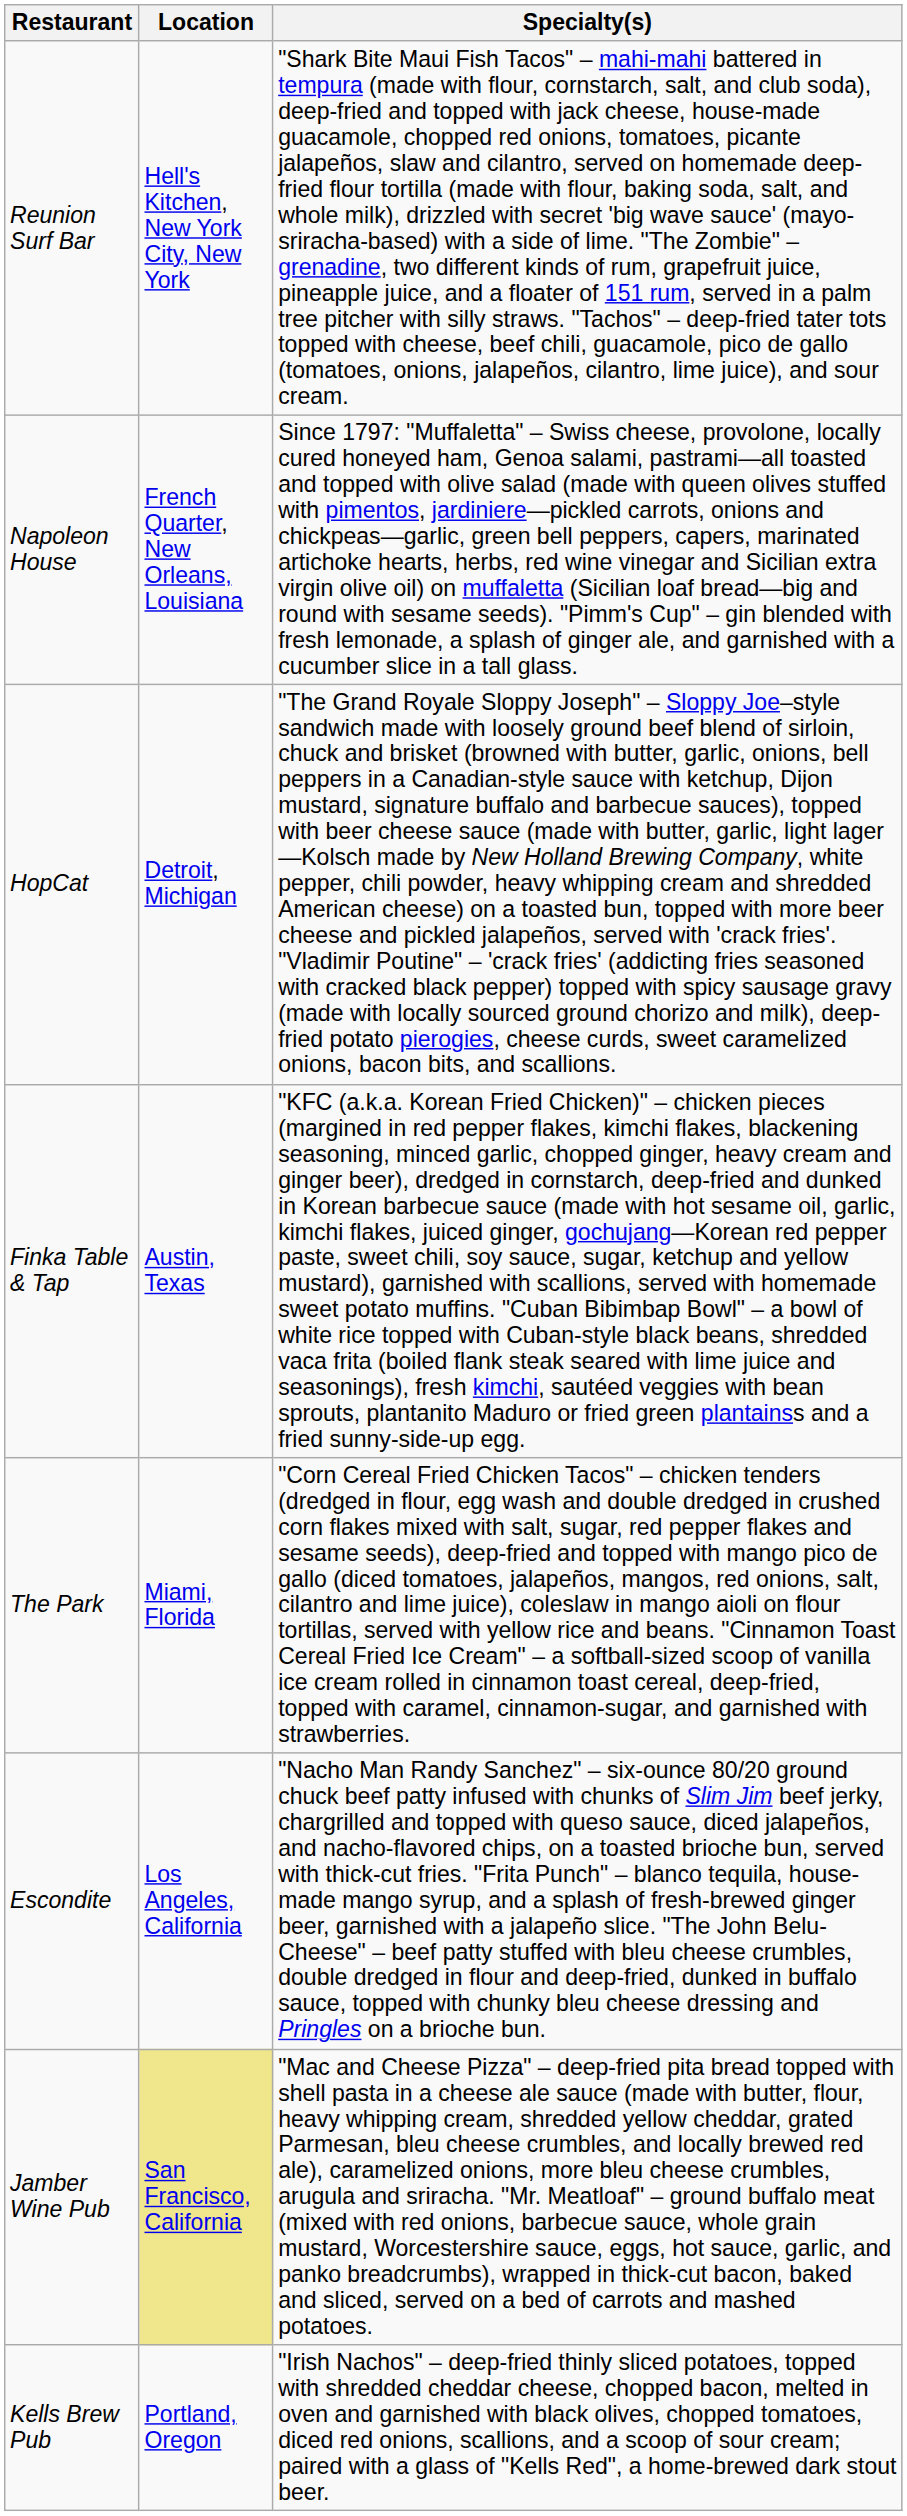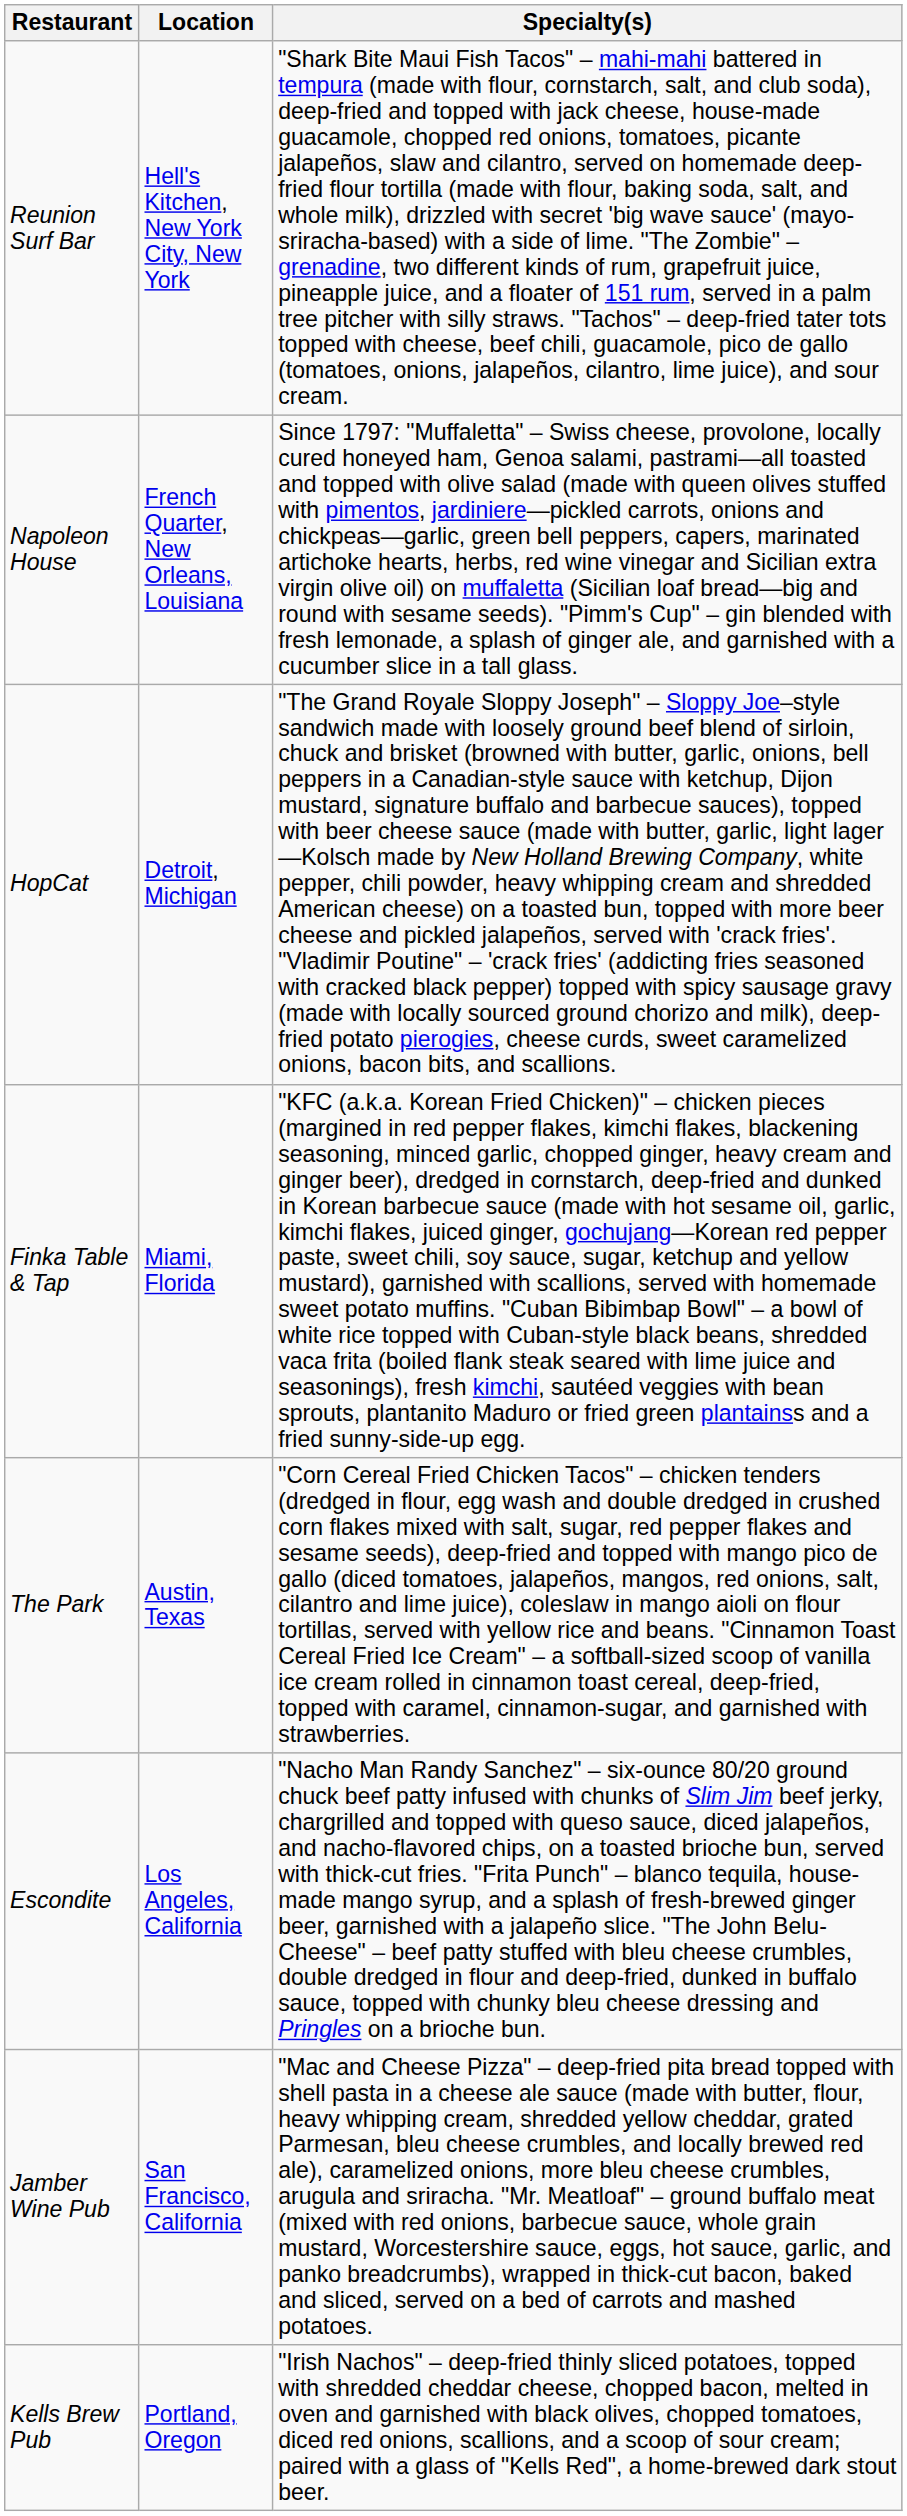Finka Table & Tap | Location: Austin, Texas -> Miami, Florida
The Park | Location: Miami, Florida -> Austin, Texas
Jamber Wine Pub | Location: khaki background -> no background
